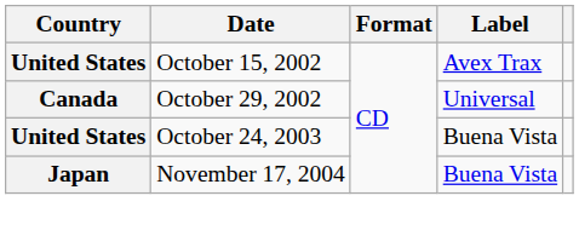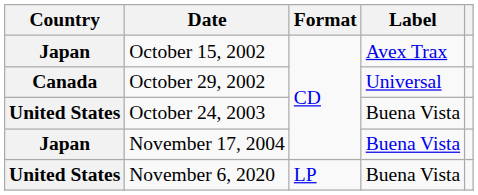October 15, 2002 | Country: United States -> Japan
+ row: United States | November 6, 2020 | LP | Buena Vista
